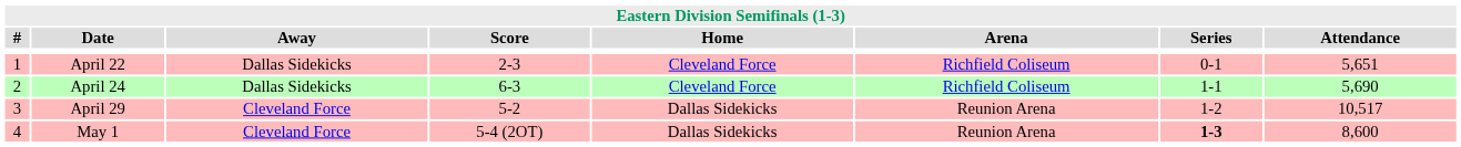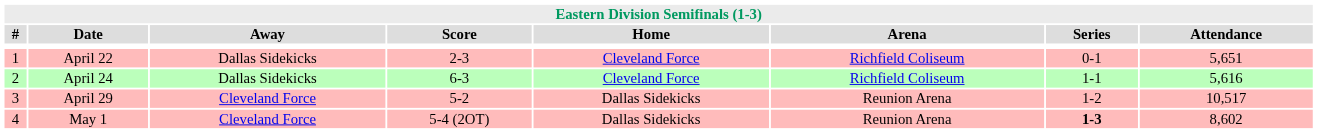April 24 | Attendance: 5,690 -> 5,616
May 1 | Attendance: 8,600 -> 8,602
